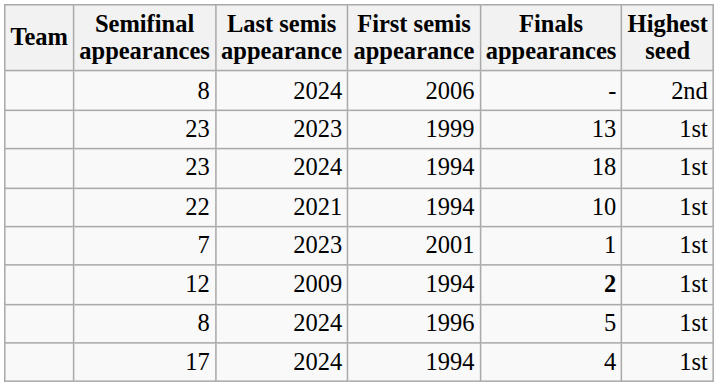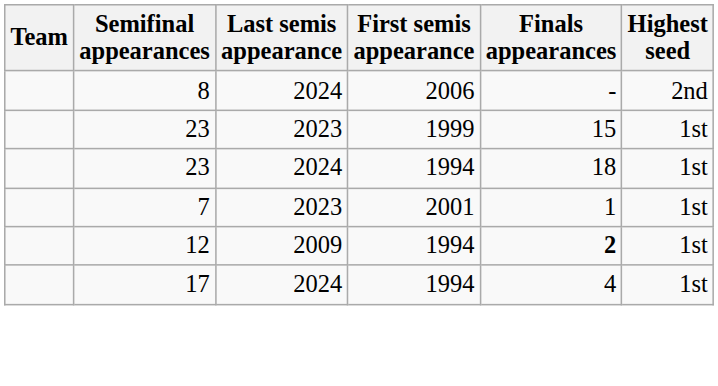23 / 1999 | Finals appearances: 13 -> 15
- row: 22 | 2021 | 1994 | 10 | 1st
- row: 8 | 2024 | 1996 | 5 | 1st
